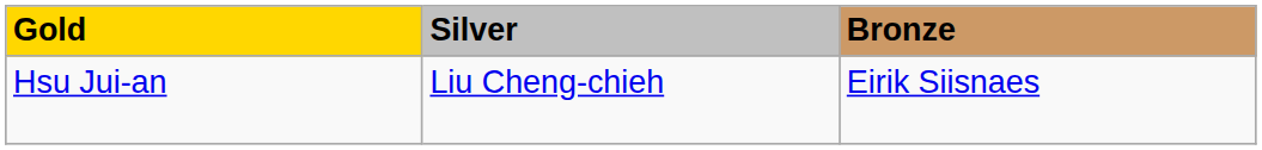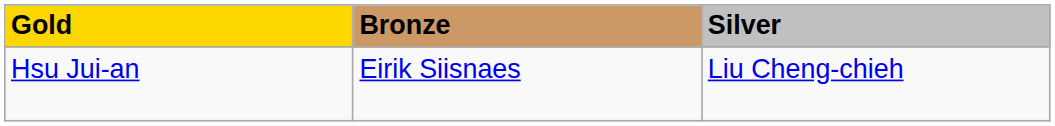columns swapped: Silver <-> Bronze
